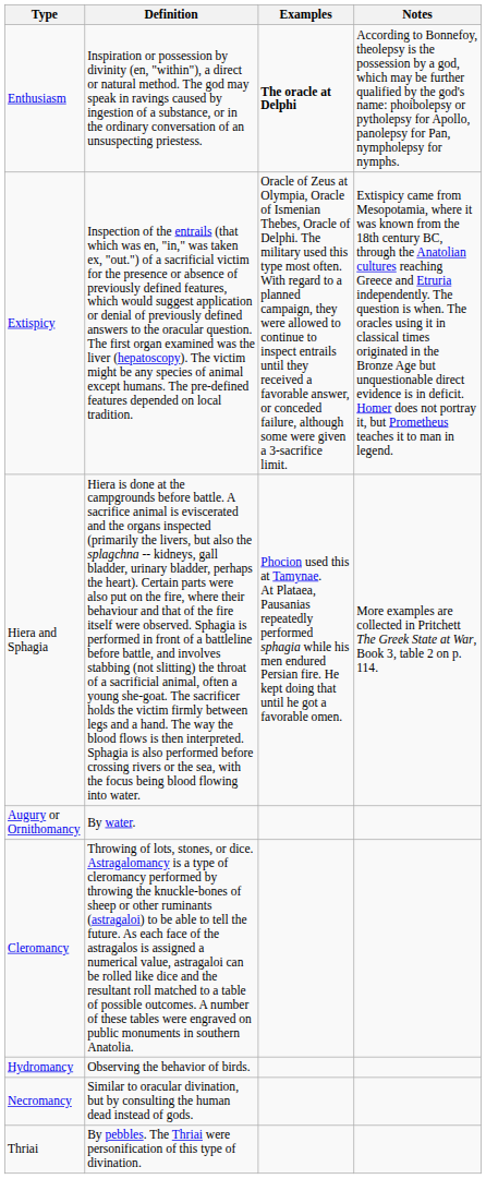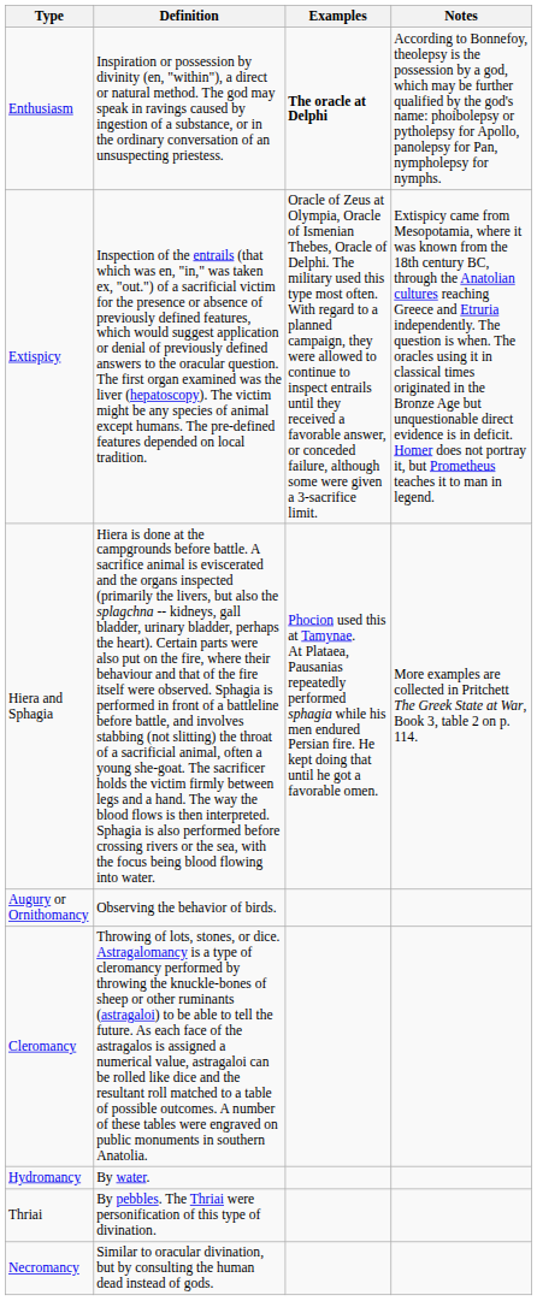Augury or Ornithomancy | Definition: By water. -> Observing the behavior of birds.
Hydromancy | Definition: Observing the behavior of birds. -> By water.
rows swapped: Necromancy <-> Thriai
